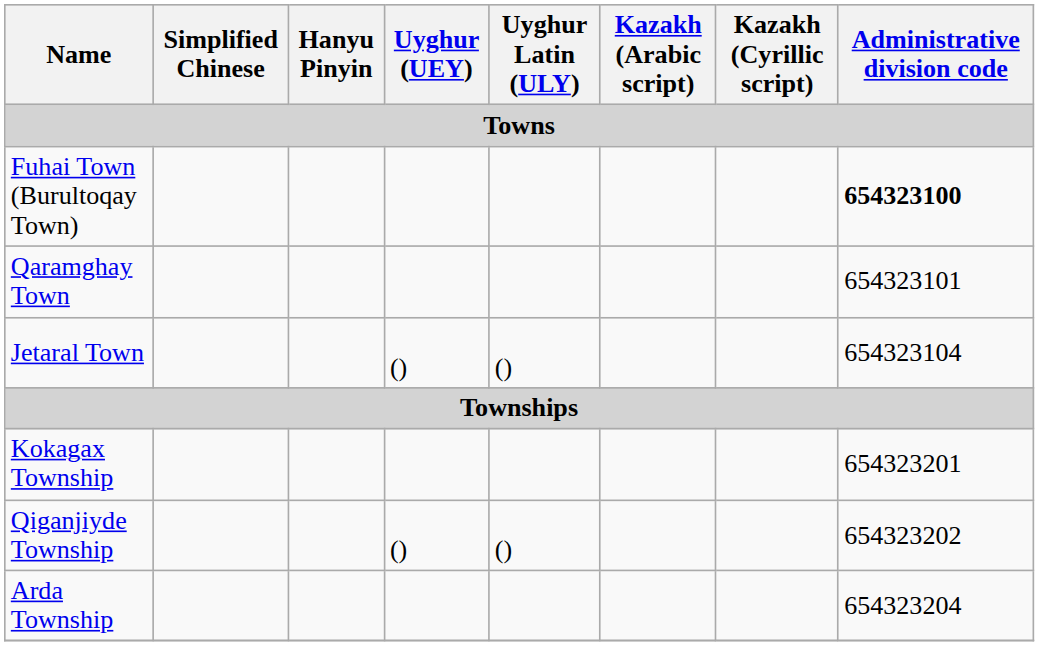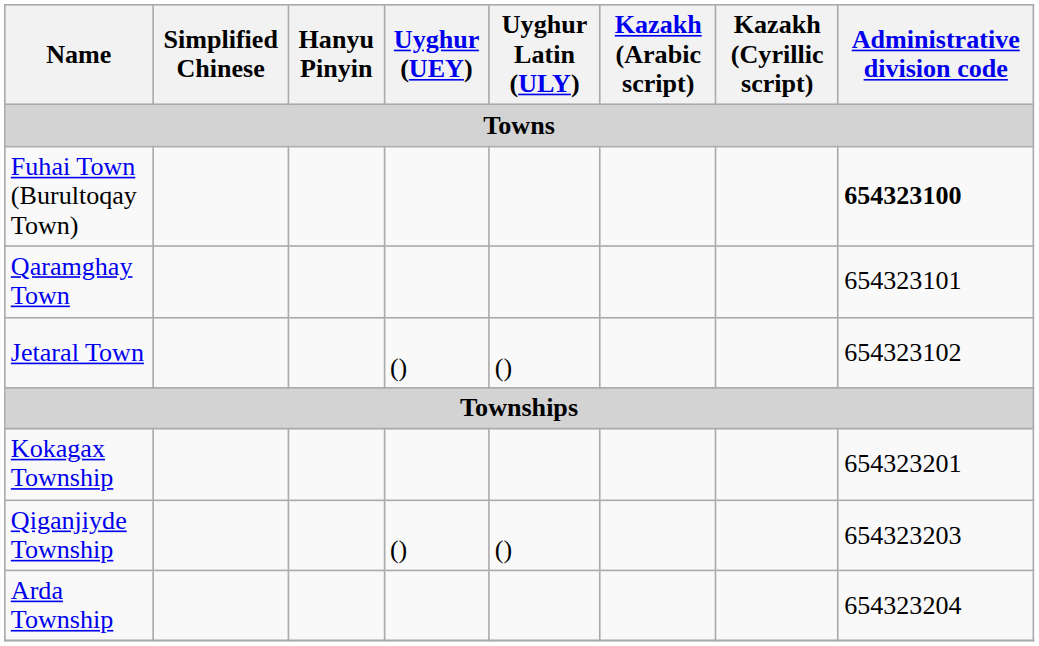Jetaral Town | Administrative division code: 654323104 -> 654323102
Qiganjiyde Township | Administrative division code: 654323202 -> 654323203
